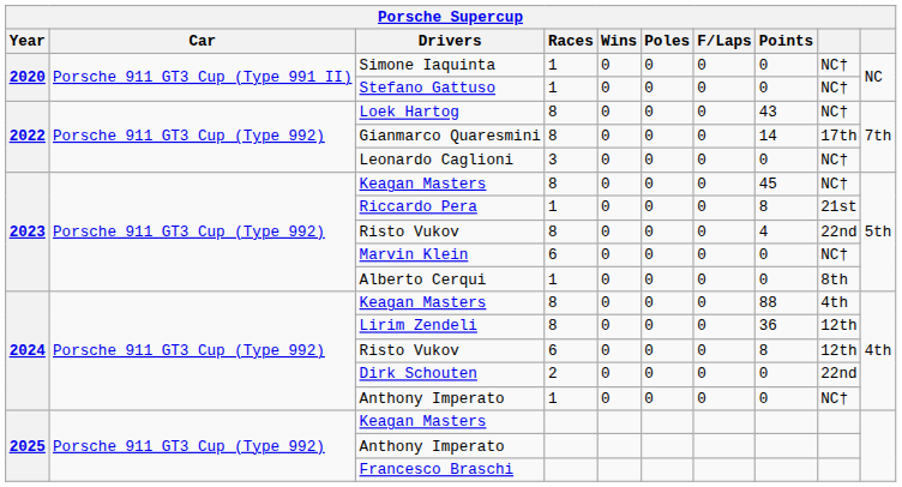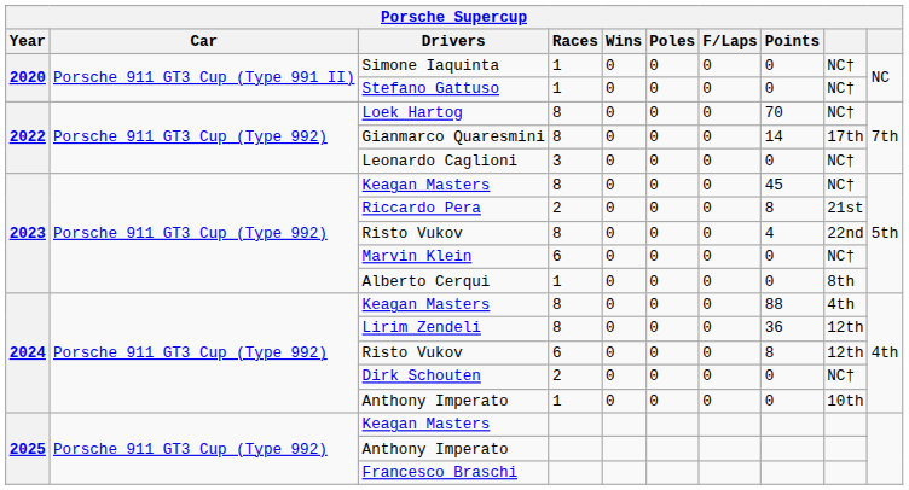Loek Hartog | Points: 43 -> 70
Riccardo Pera | Races: 1 -> 2
Dirk Schouten | column 9: 22nd -> NC†
2024 / Anthony Imperato | column 9: NC† -> 10th
